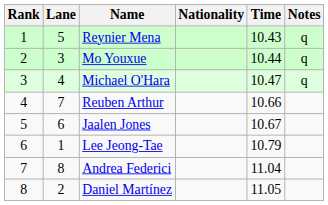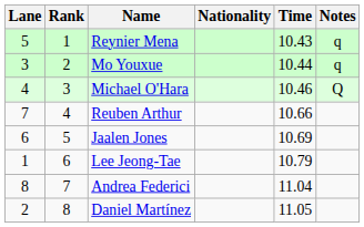columns swapped: Rank <-> Lane
Michael O'Hara | Time: 10.47 -> 10.46
Michael O'Hara | Notes: q -> Q
Jaalen Jones | Time: 10.67 -> 10.69
